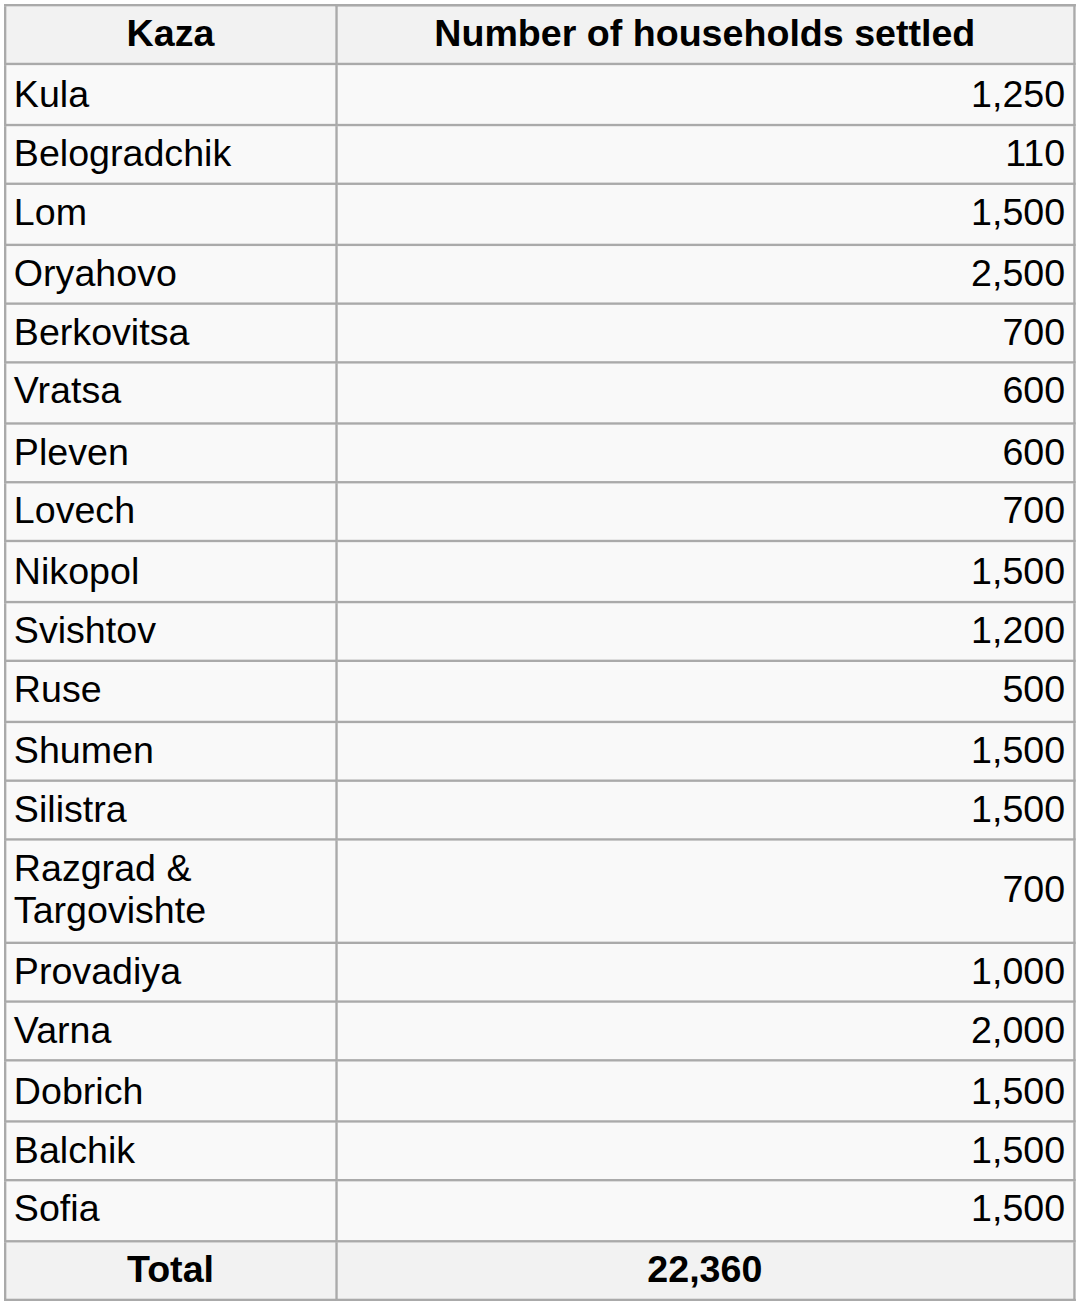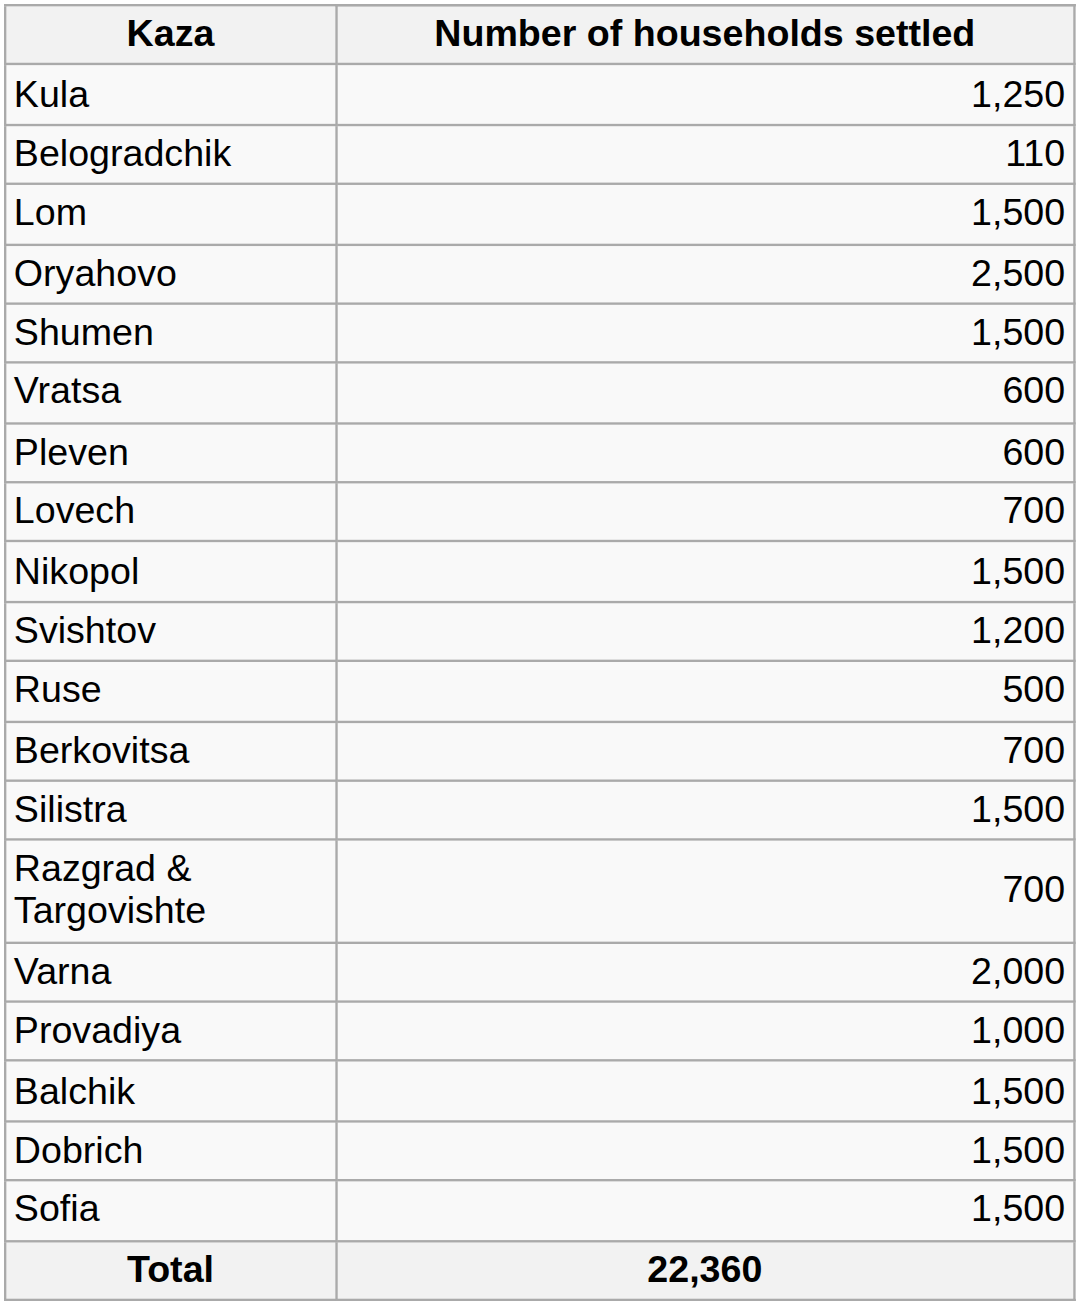rows swapped: Berkovitsa <-> Shumen
rows swapped: Provadiya <-> Varna
rows swapped: Dobrich <-> Balchik
